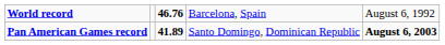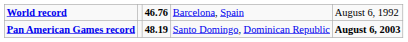Pan American Games record | column 3: 41.89 -> 48.19
